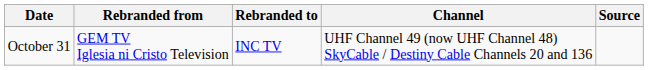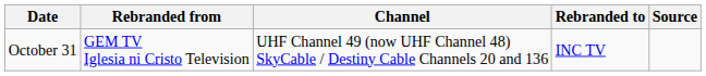columns swapped: Rebranded to <-> Channel
